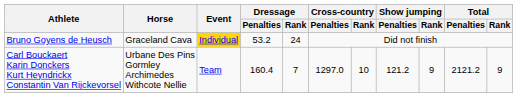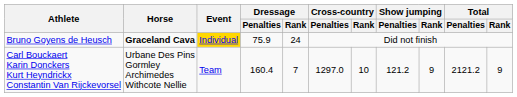Bruno Goyens de Heusch | Horse: normal -> bold
Bruno Goyens de Heusch | Dressage / Penalties: 53.2 -> 75.9
